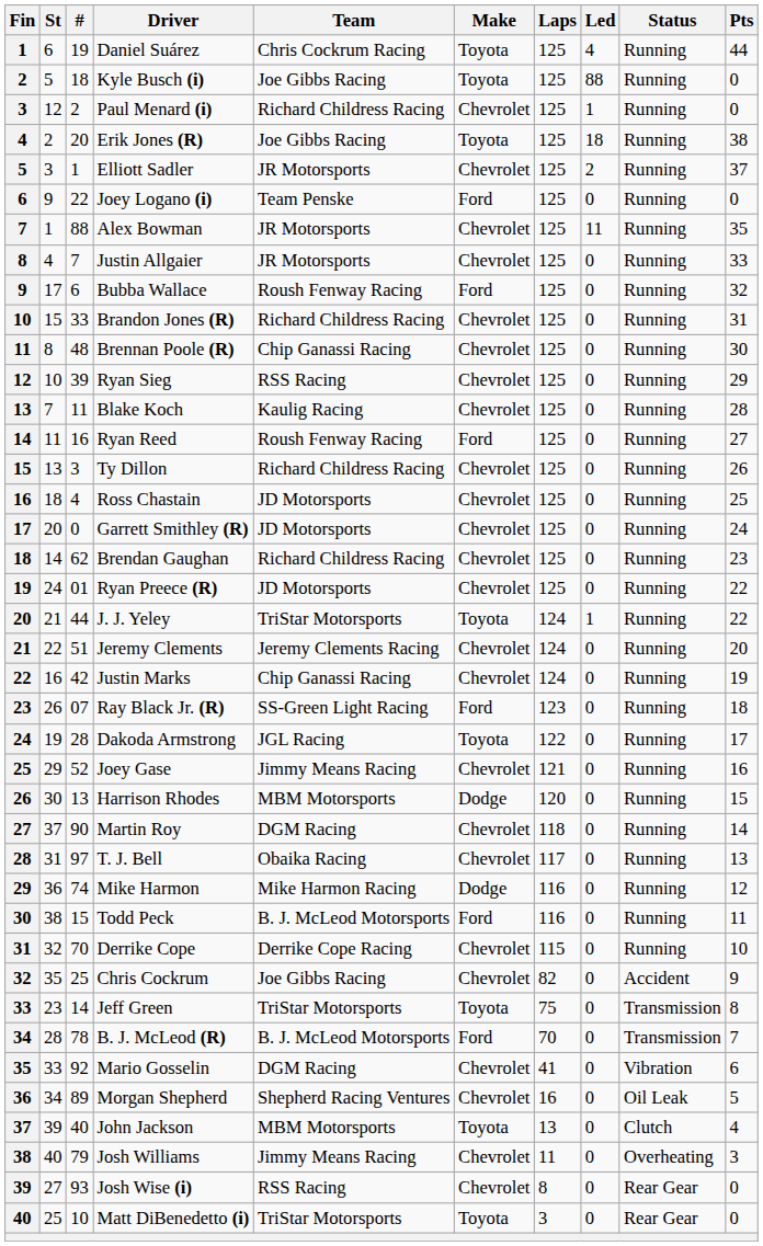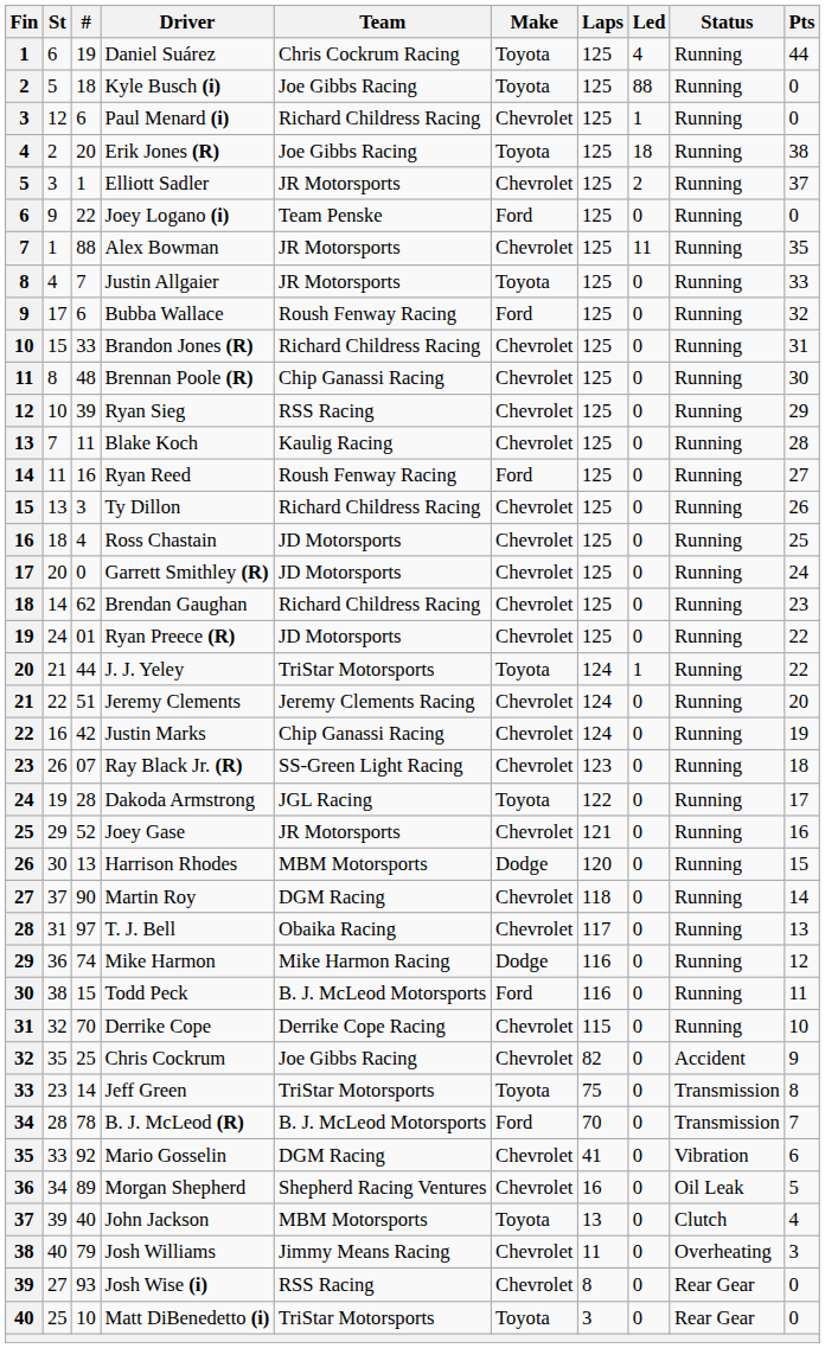Paul Menard (i) | #: 2 -> 6
Justin Allgaier | Make: Chevrolet -> Toyota
Ray Black Jr. (R) | Make: Ford -> Chevrolet
Joey Gase | Team: Jimmy Means Racing -> JR Motorsports
